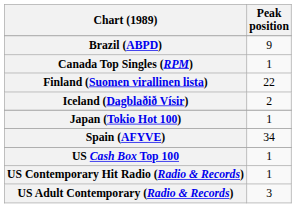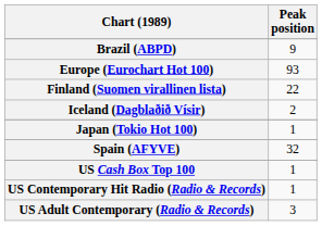- row: Canada Top Singles (RPM) | 1
+ row: Europe (Eurochart Hot 100) | 93
Spain (AFYVE) | Peak position: 34 -> 32
